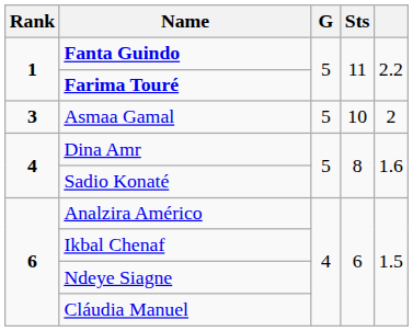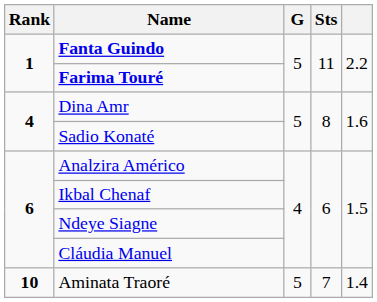- row: 3 | Asmaa Gamal | 5 | 10 | 2
+ row: 10 | Aminata Traoré | 5 | 7 | 1.4
